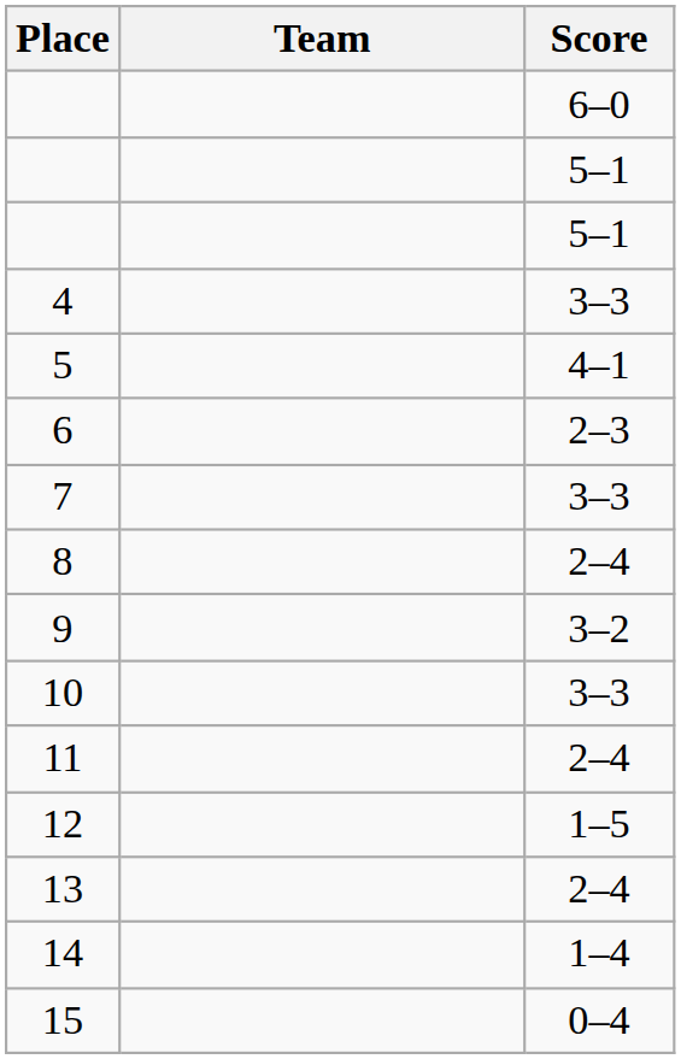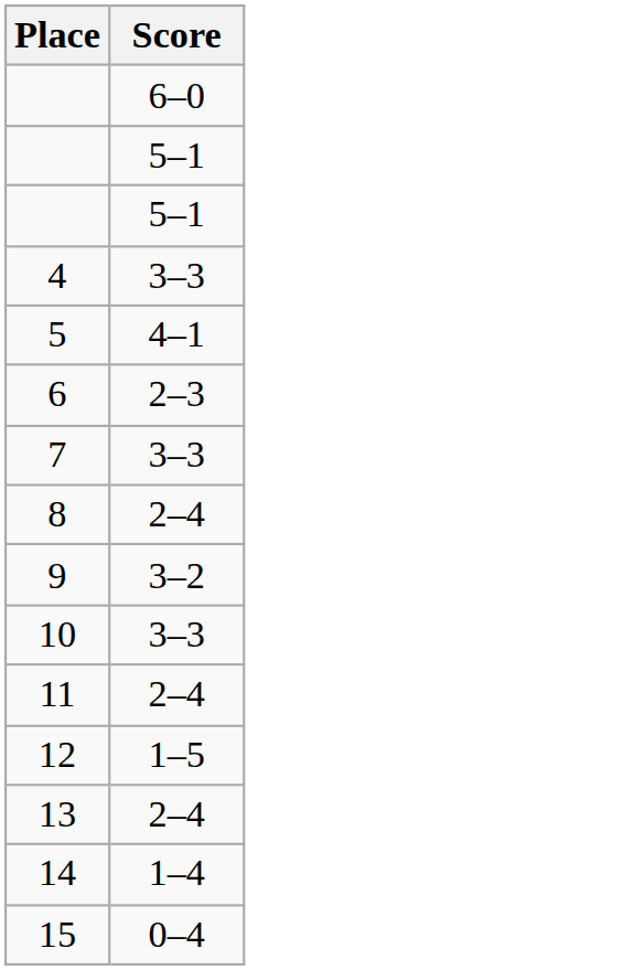- column: Team
